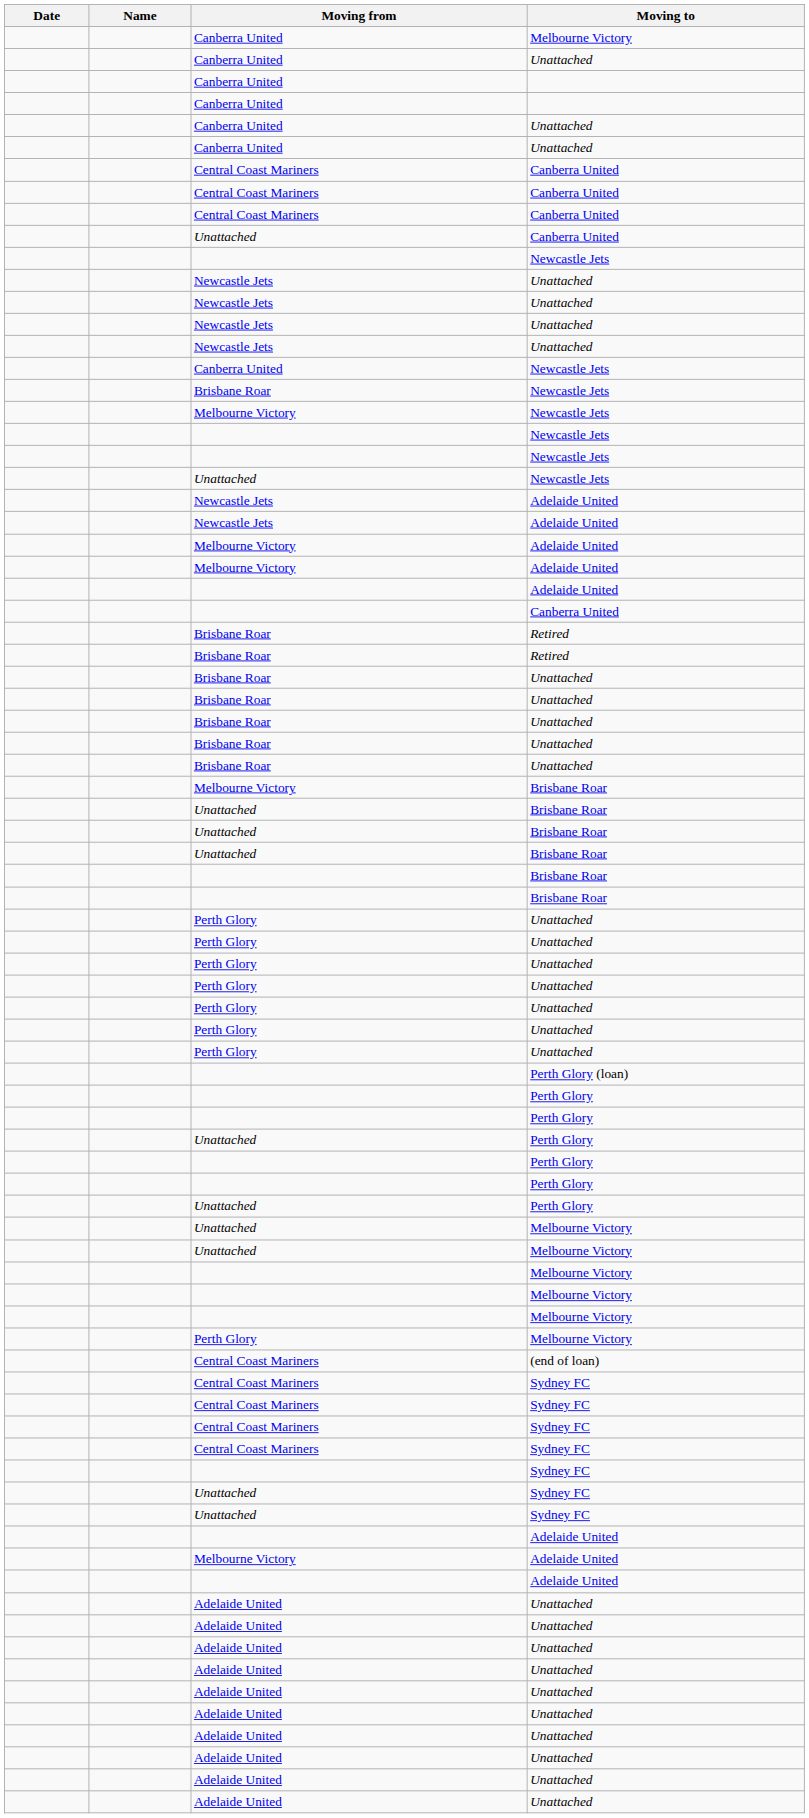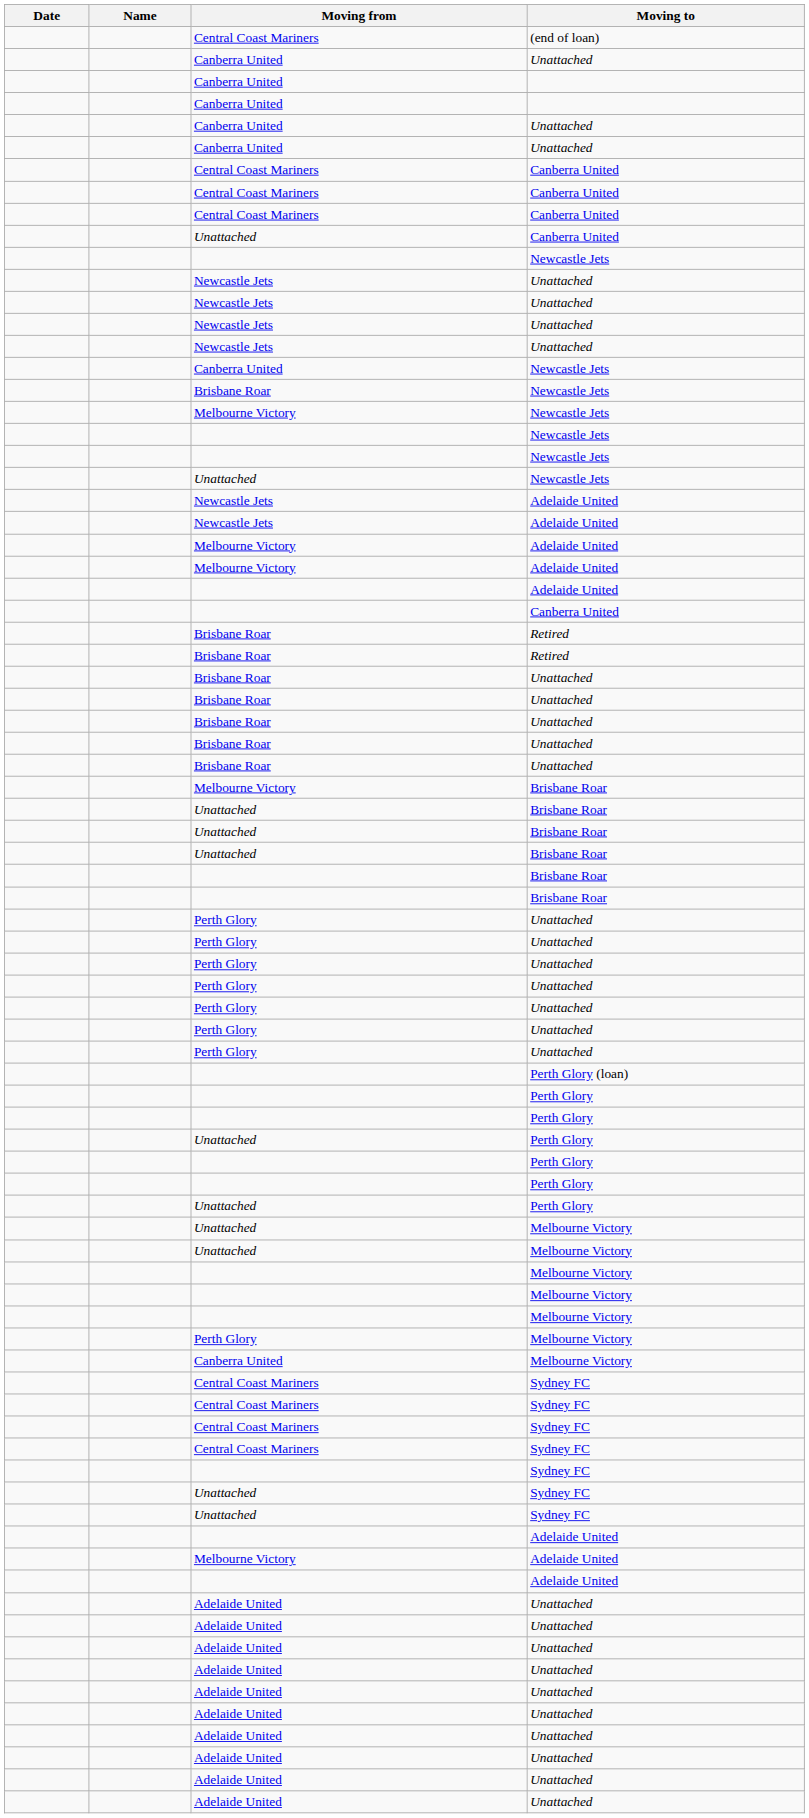rows swapped: (end of loan) <-> Canberra United / Melbourne Victory
